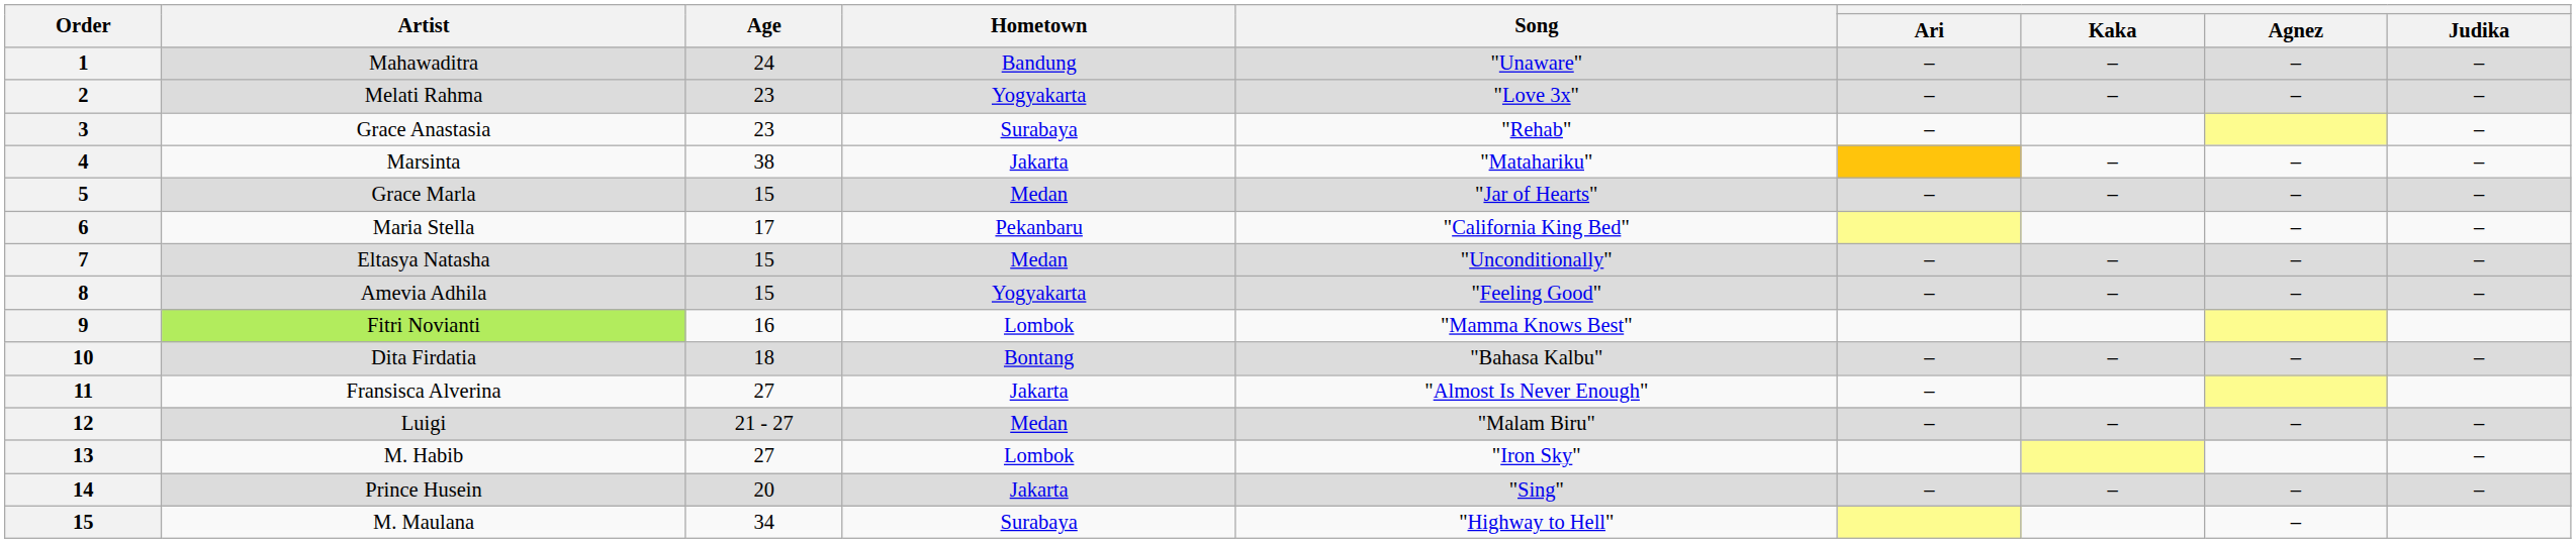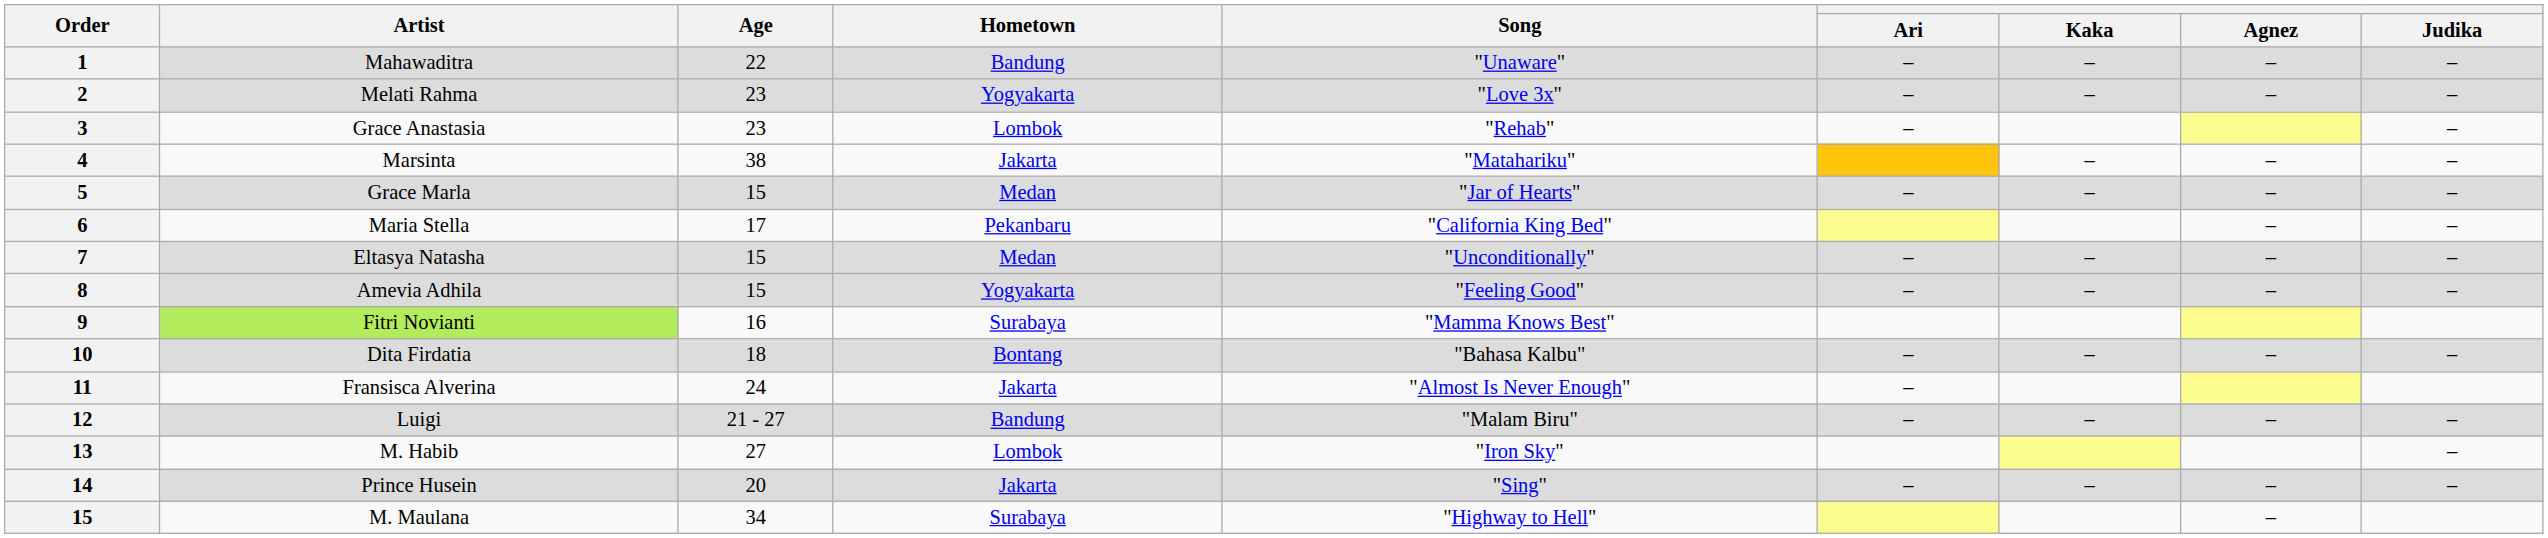Mahawaditra | Age: 24 -> 22
Grace Anastasia | Hometown: Surabaya -> Lombok
Fitri Novianti | Hometown: Lombok -> Surabaya
Fransisca Alverina | Age: 27 -> 24
Luigi | Hometown: Medan -> Bandung
